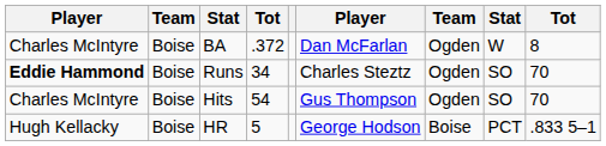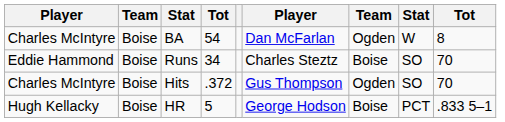BA | column 4: .372 -> 54
Runs | column 1: bold -> normal
Runs | column 7: Ogden -> Boise
Hits | column 4: 54 -> .372
